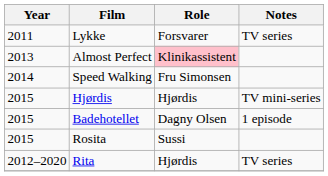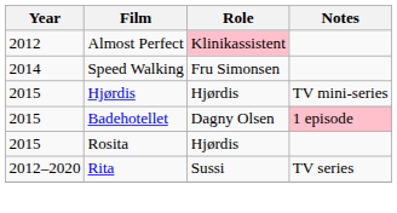- row: 2011 | Lykke | Forsvarer | TV series
Almost Perfect | Year: 2013 -> 2012
Badehotellet | Notes: no background -> pink background
Rosita | Role: Sussi -> Hjørdis
Rita | Role: Hjørdis -> Sussi
